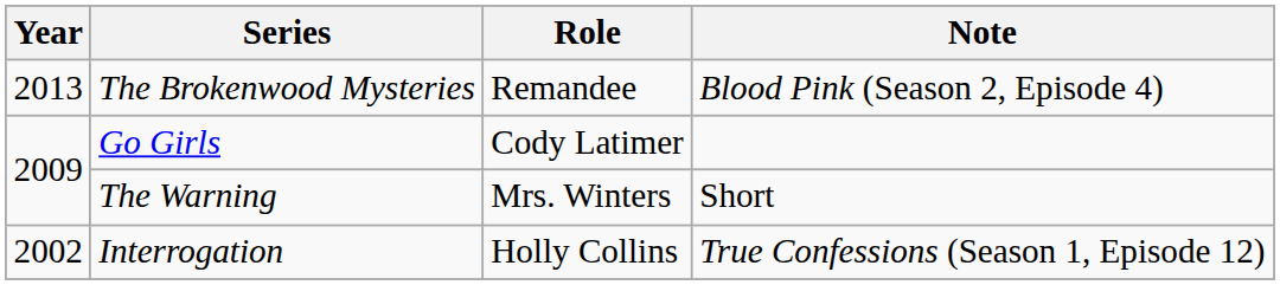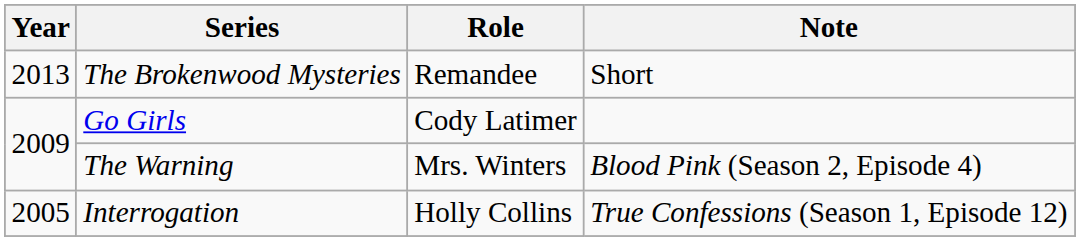The Brokenwood Mysteries | Note: Blood Pink (Season 2, Episode 4) -> Short
The Warning | Note: Short -> Blood Pink (Season 2, Episode 4)
Interrogation | Year: 2002 -> 2005
